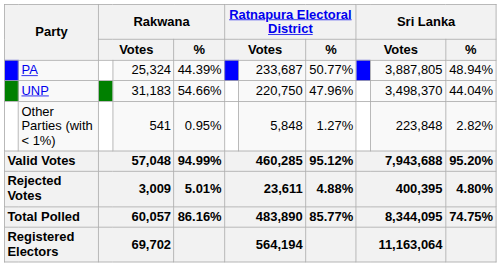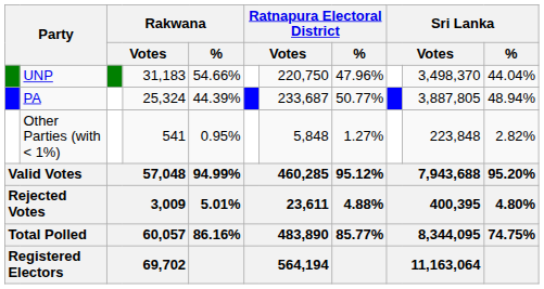rows swapped: UNP <-> PA
